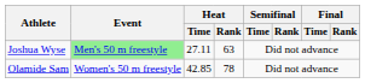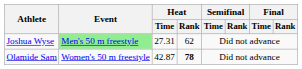Joshua Wyse | Heat / Time: 27.11 -> 27.31
Joshua Wyse | Heat / Rank: 63 -> 62
Olamide Sam | Heat / Time: 42.85 -> 42.87
Olamide Sam | Heat / Rank: normal -> bold
